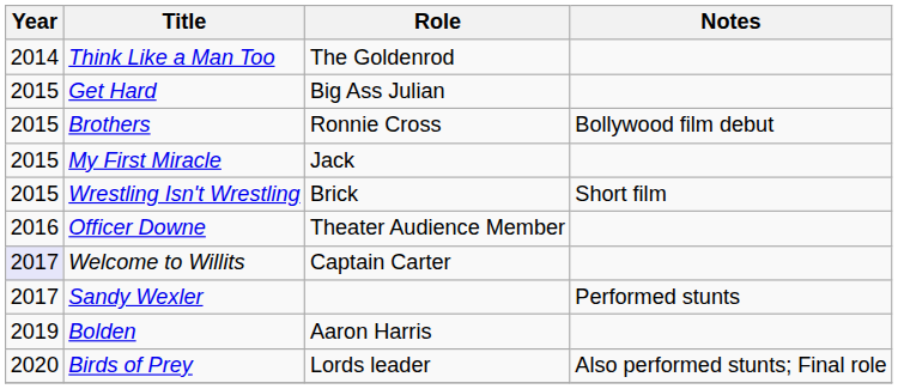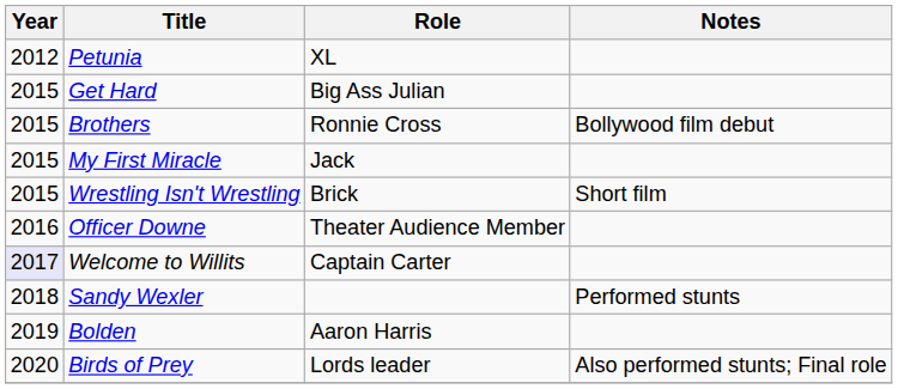+ row: 2012 | Petunia | XL
- row: 2014 | Think Like a Man Too | The Goldenrod
Sandy Wexler | Year: 2017 -> 2018
